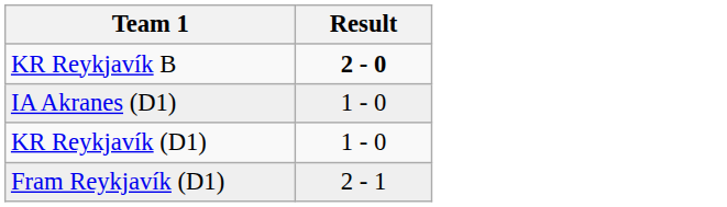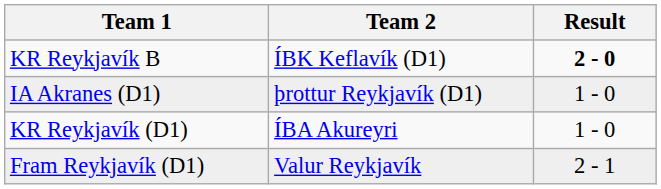+ column: Team 2 | ÍBK Keflavík (D1) | þrottur Reykjavík (D1) | ÍBA Akureyri | Valur Reykjavík
